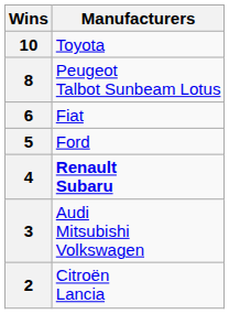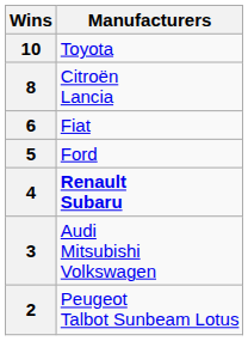8 | Manufacturers: Peugeot Talbot Sunbeam Lotus -> Citroën Lancia
2 | Manufacturers: Citroën Lancia -> Peugeot Talbot Sunbeam Lotus
